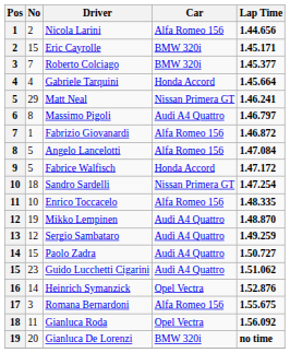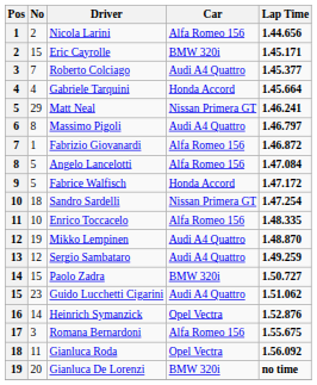Roberto Colciago | Car: BMW 320i -> Audi A4 Quattro
Paolo Zadra | Car: Audi A4 Quattro -> BMW 320i
